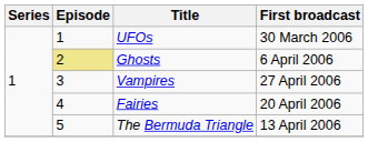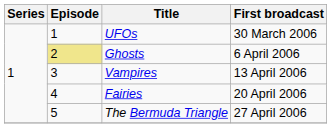Vampires | First broadcast: 27 April 2006 -> 13 April 2006
The Bermuda Triangle | First broadcast: 13 April 2006 -> 27 April 2006
